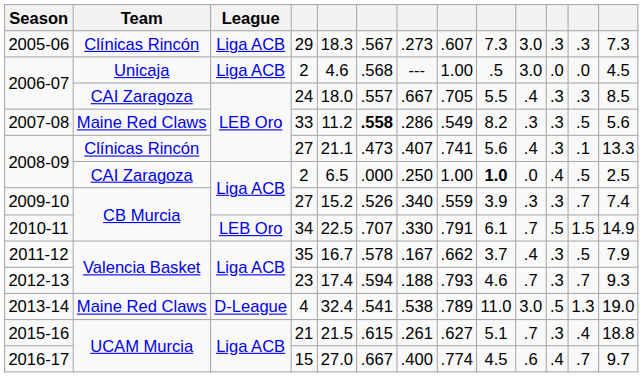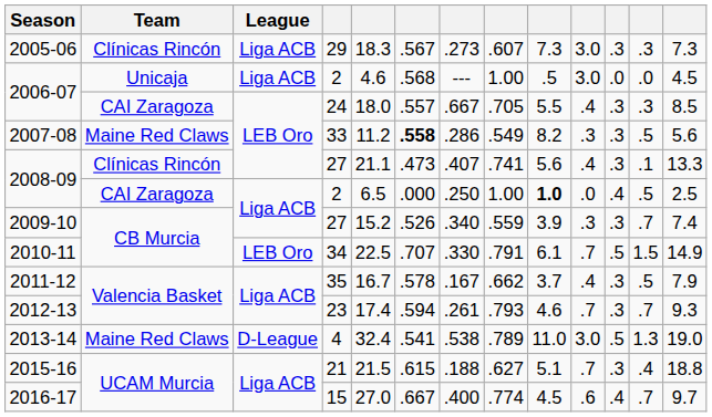2012-13 | column 7: .188 -> .261
2015-16 | column 7: .261 -> .188
